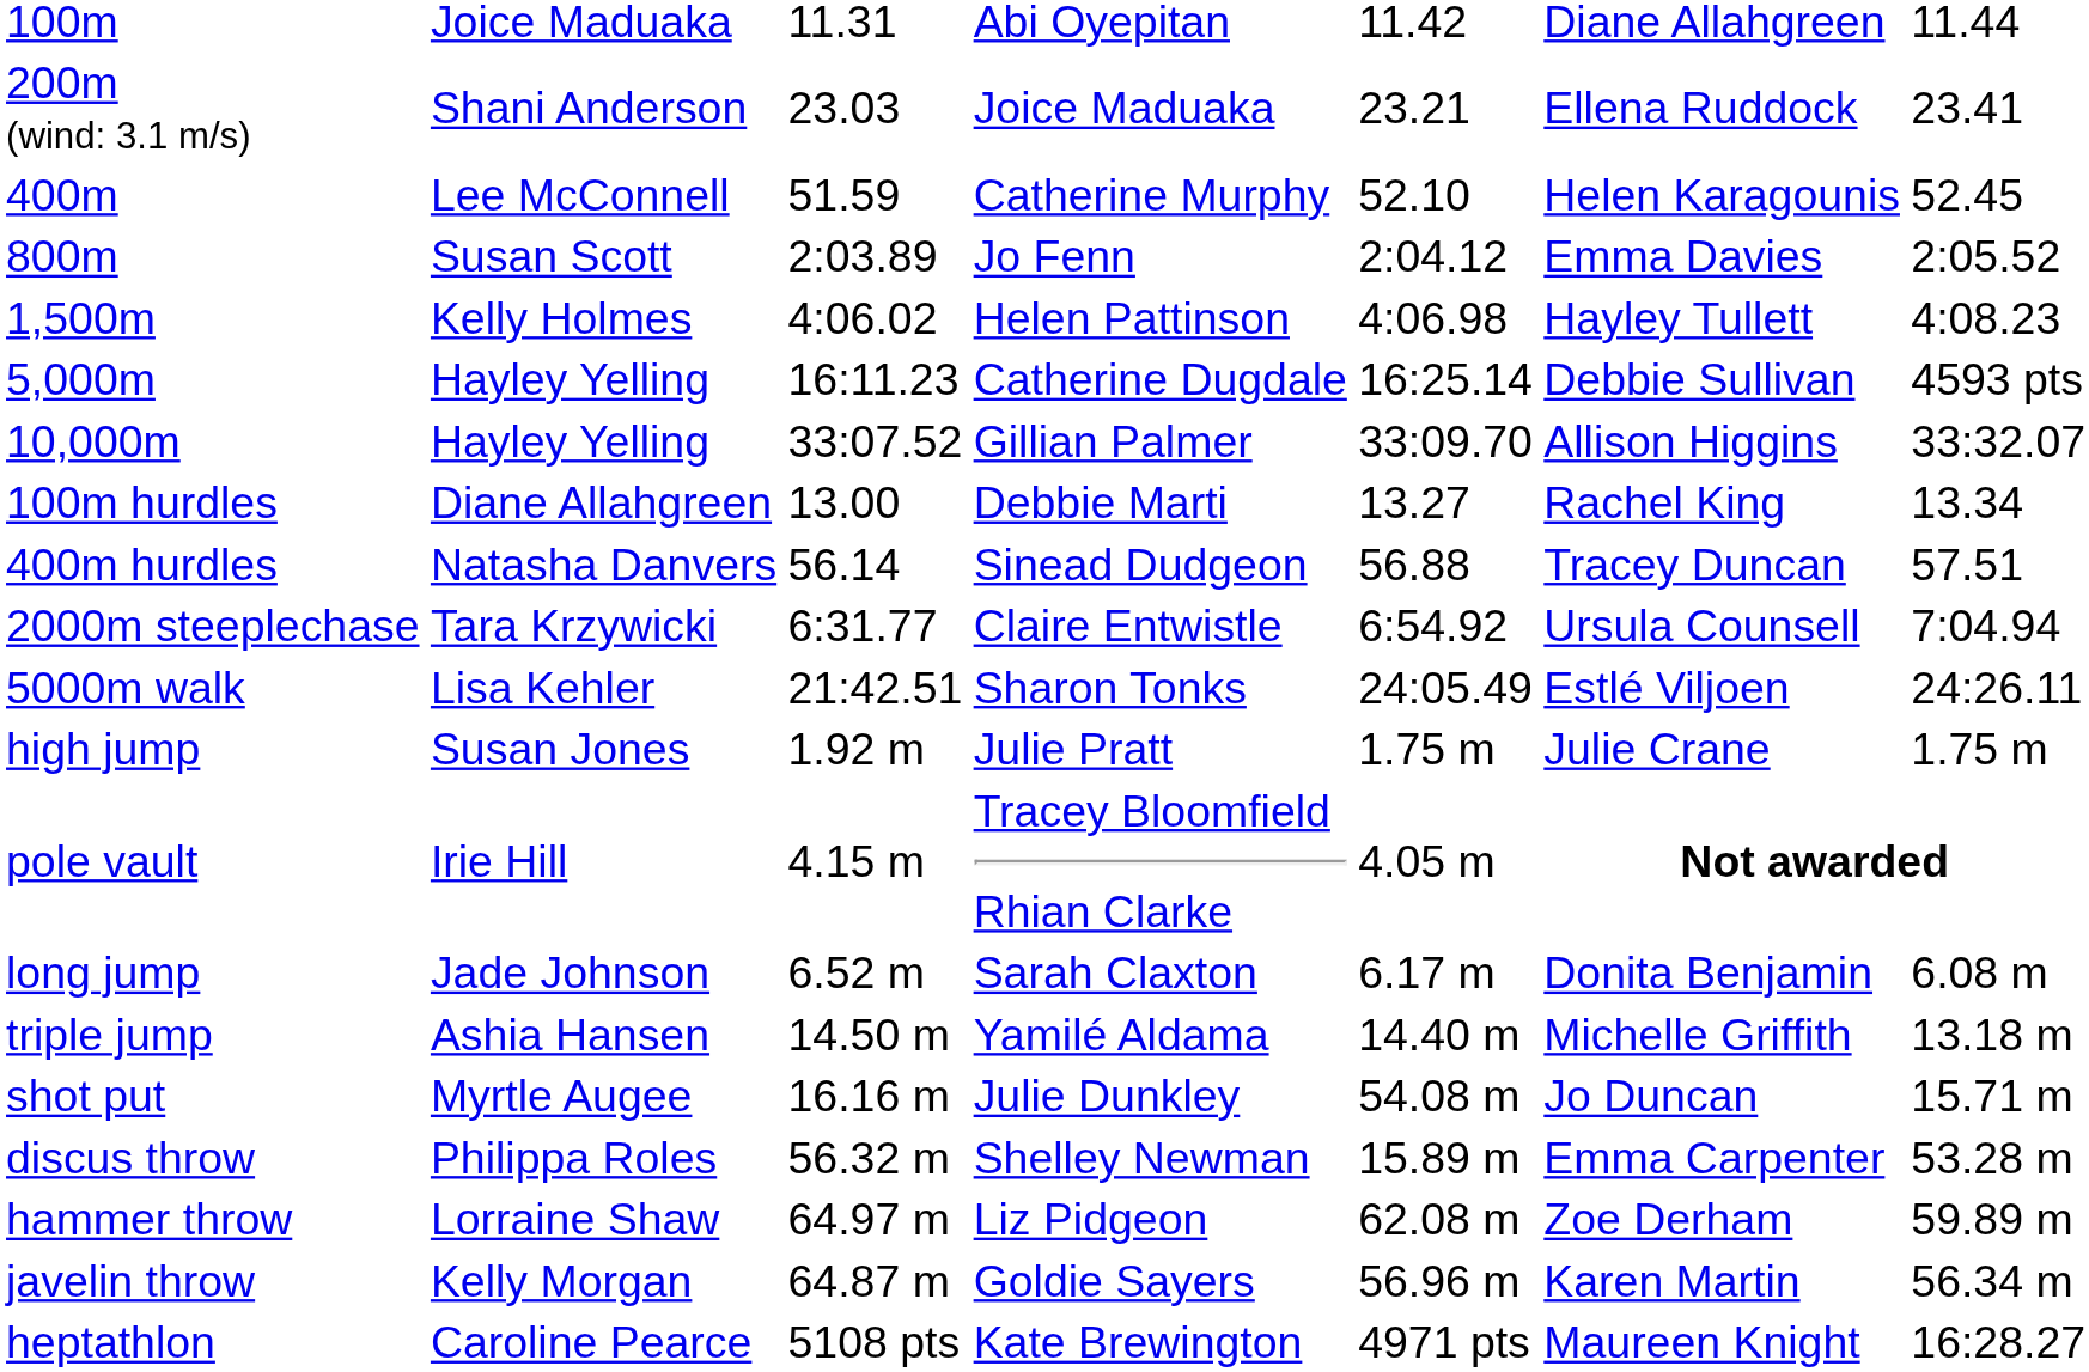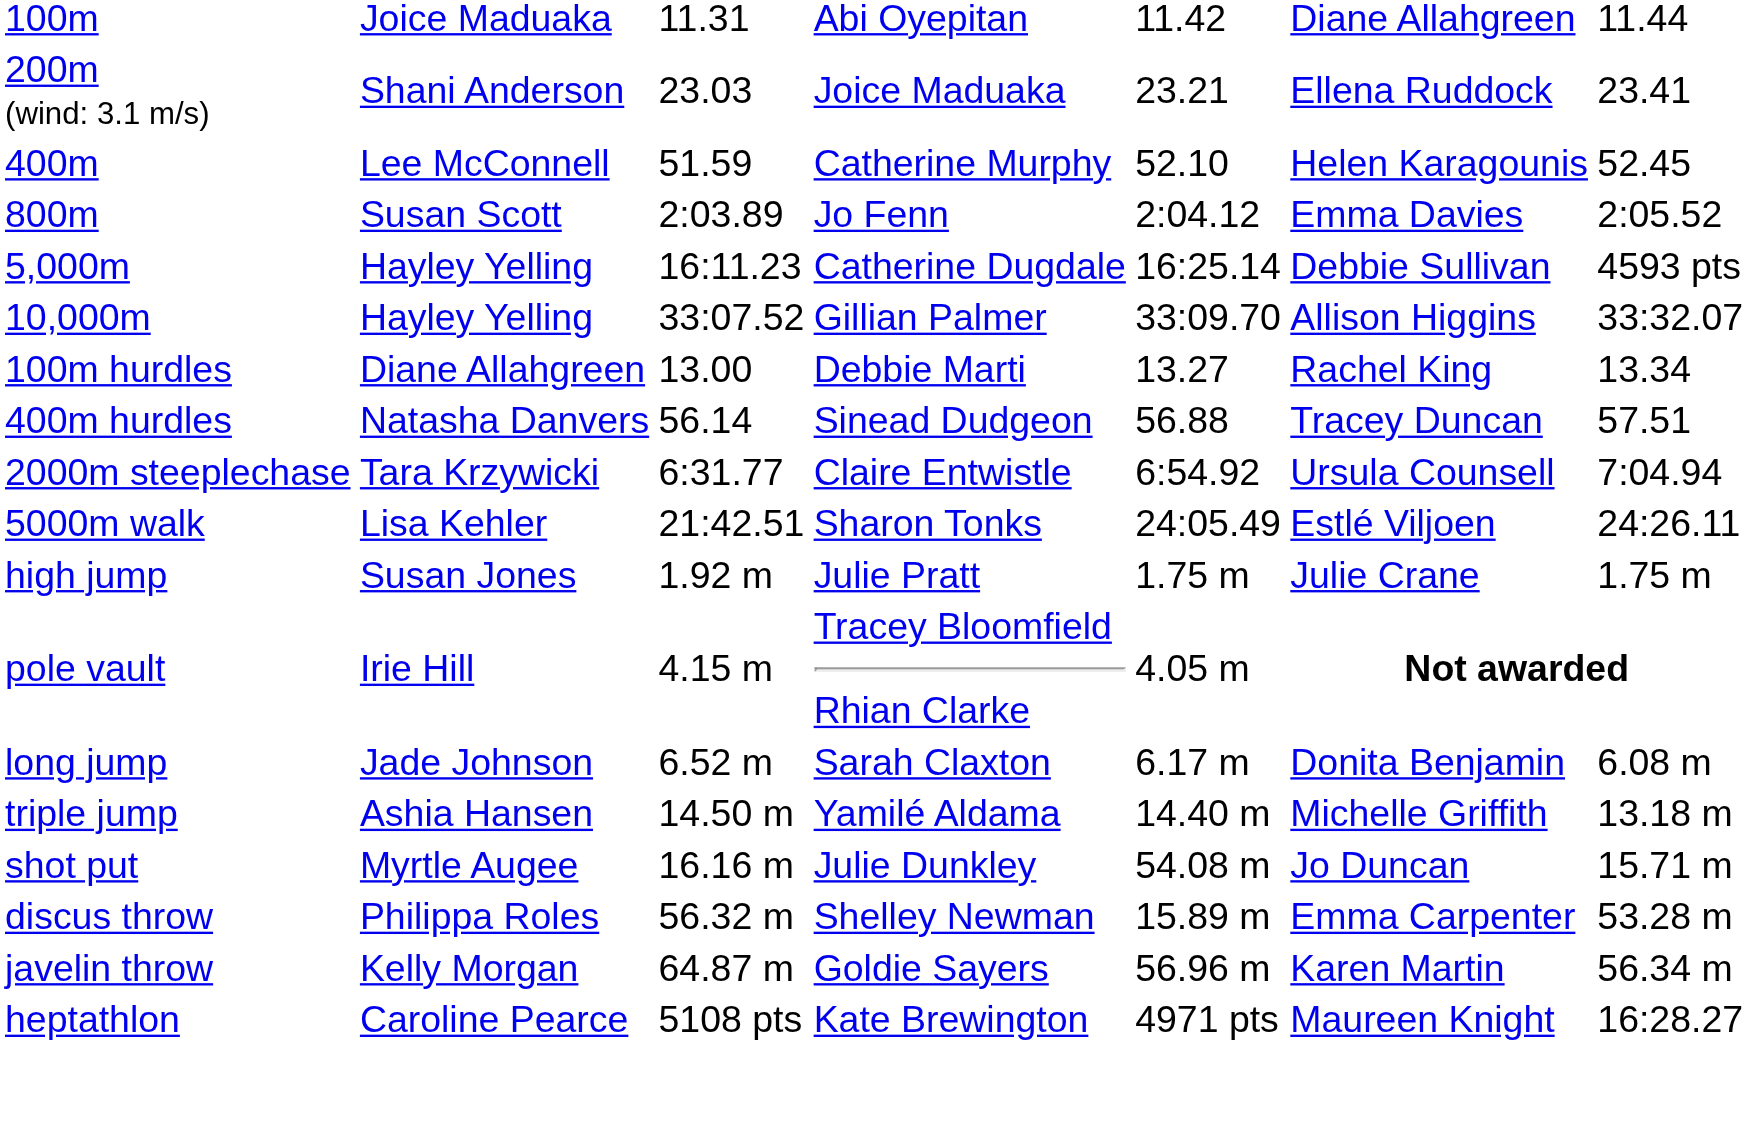- row: 1,500m | Kelly Holmes | 4:06.02 | Helen Pattinson | 4:06.98 | Hayley Tullett | 4:08.23
- row: hammer throw | Lorraine Shaw | 64.97 m | Liz Pidgeon | 62.08 m | Zoe Derham | 59.89 m
